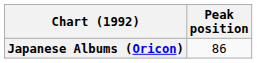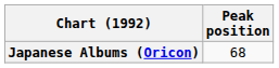Japanese Albums (Oricon) | Peak position: 86 -> 68
